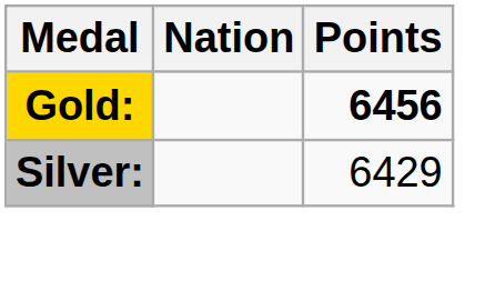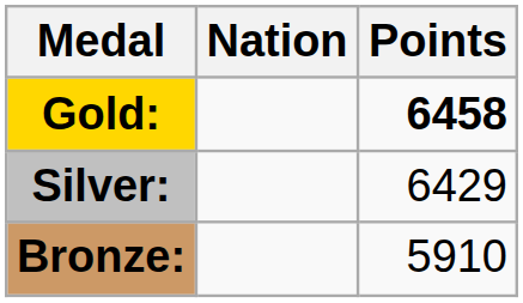Gold: | Points: 6456 -> 6458
+ row: Bronze: | 5910
